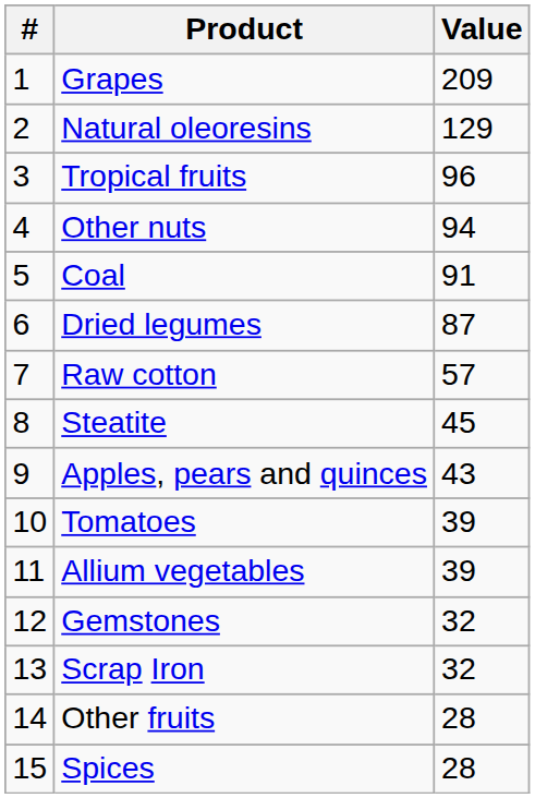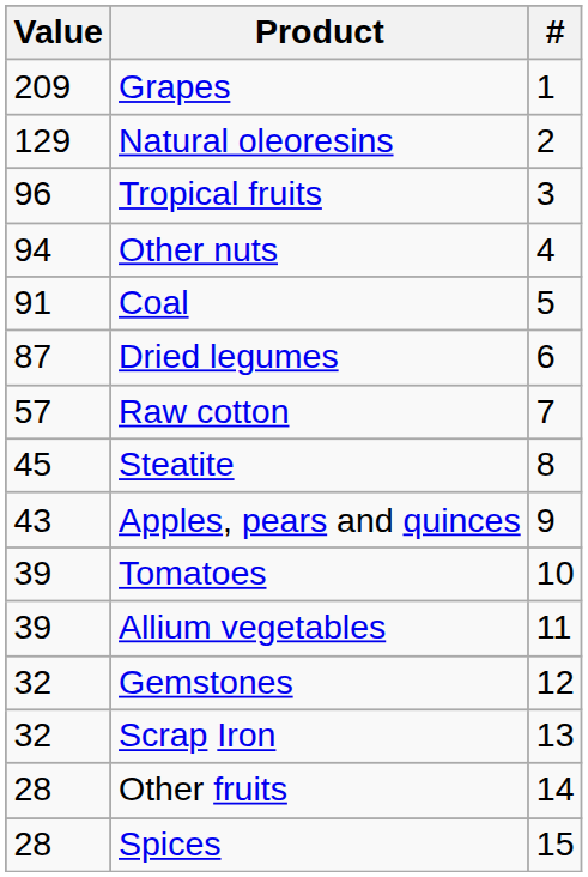columns swapped: # <-> Value
